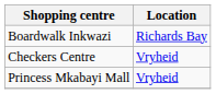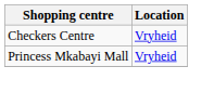- row: Boardwalk Inkwazi | Richards Bay
